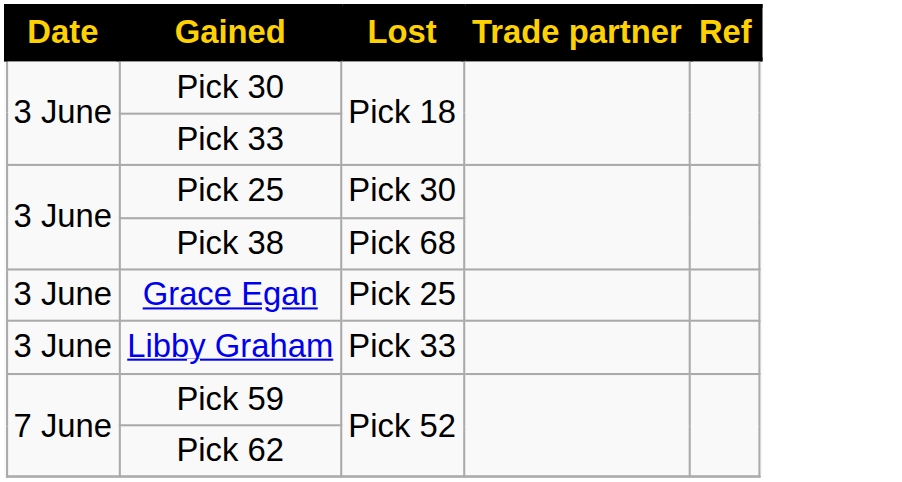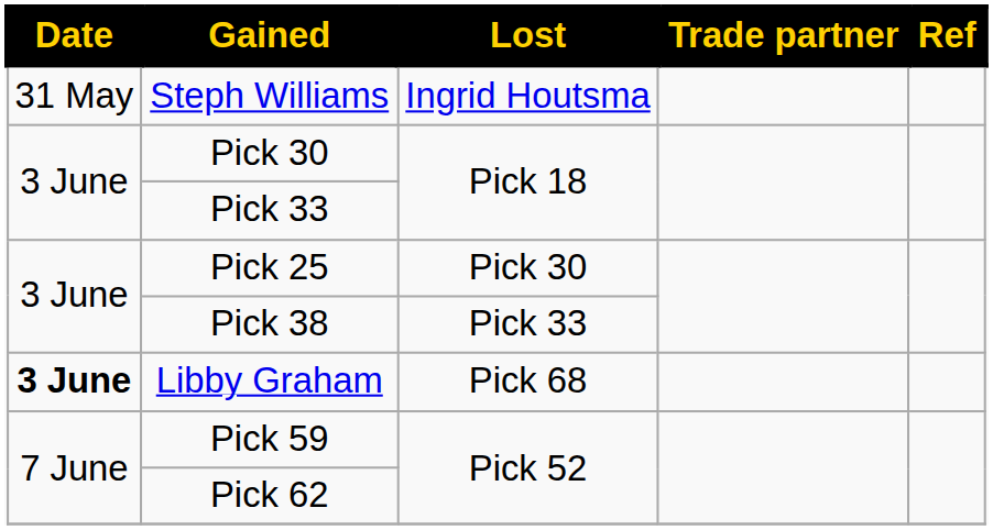+ row: 31 May | Steph Williams | Ingrid Houtsma
Pick 38 | Lost: Pick 68 -> Pick 33
- row: 3 June | Grace Egan | Pick 25
Libby Graham | Date: normal -> bold
Libby Graham | Lost: Pick 33 -> Pick 68
